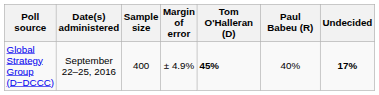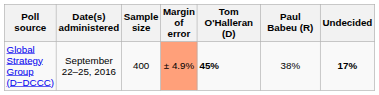Global Strategy Group (D−DCCC) | Margin of error: no background -> lightsalmon background
Global Strategy Group (D−DCCC) | Paul Babeu (R): 40% -> 38%
